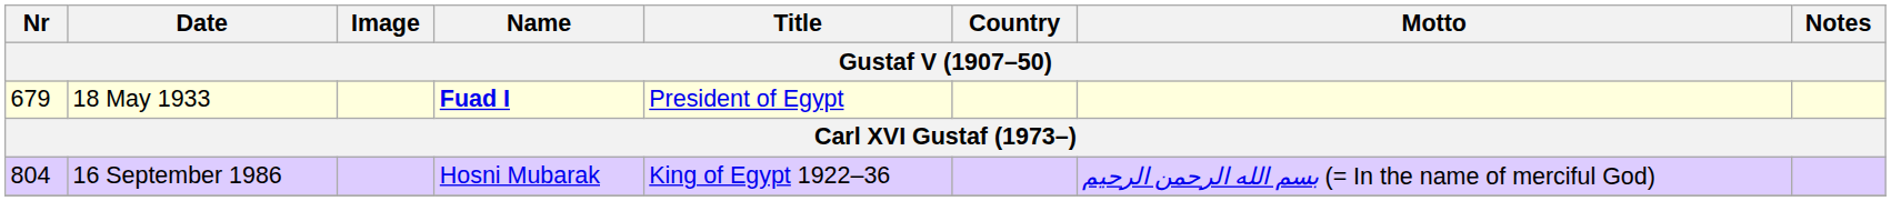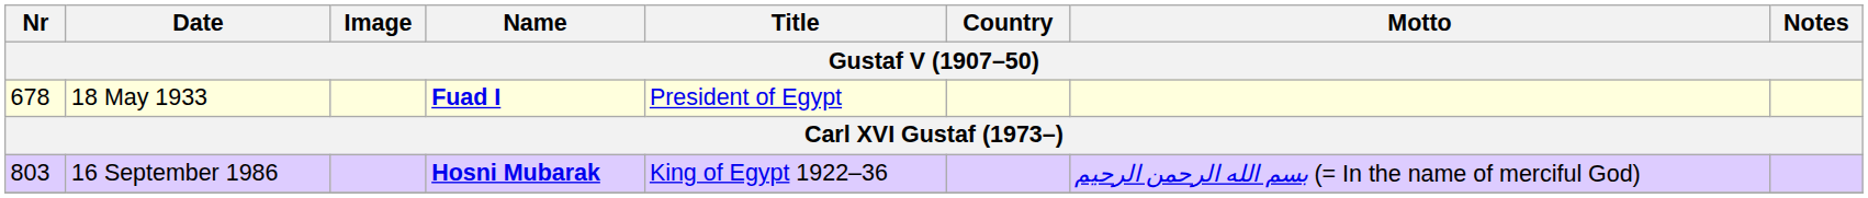18 May 1933 | Nr: 679 -> 678
16 September 1986 | Nr: 804 -> 803
16 September 1986 | Name: normal -> bold
